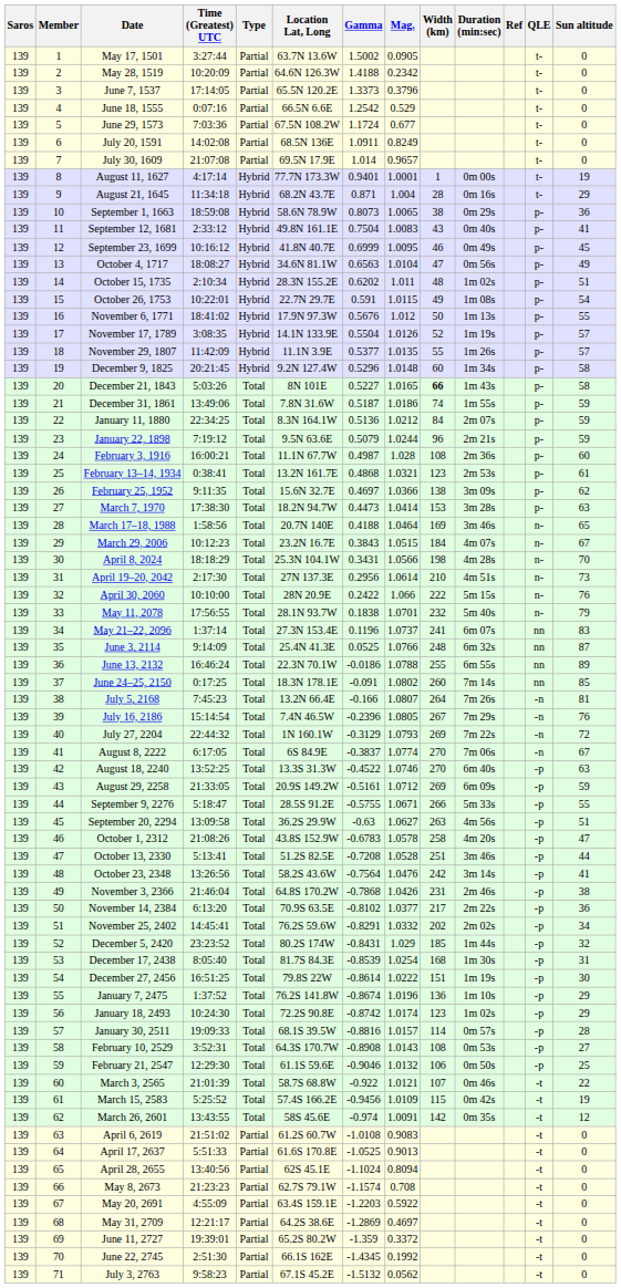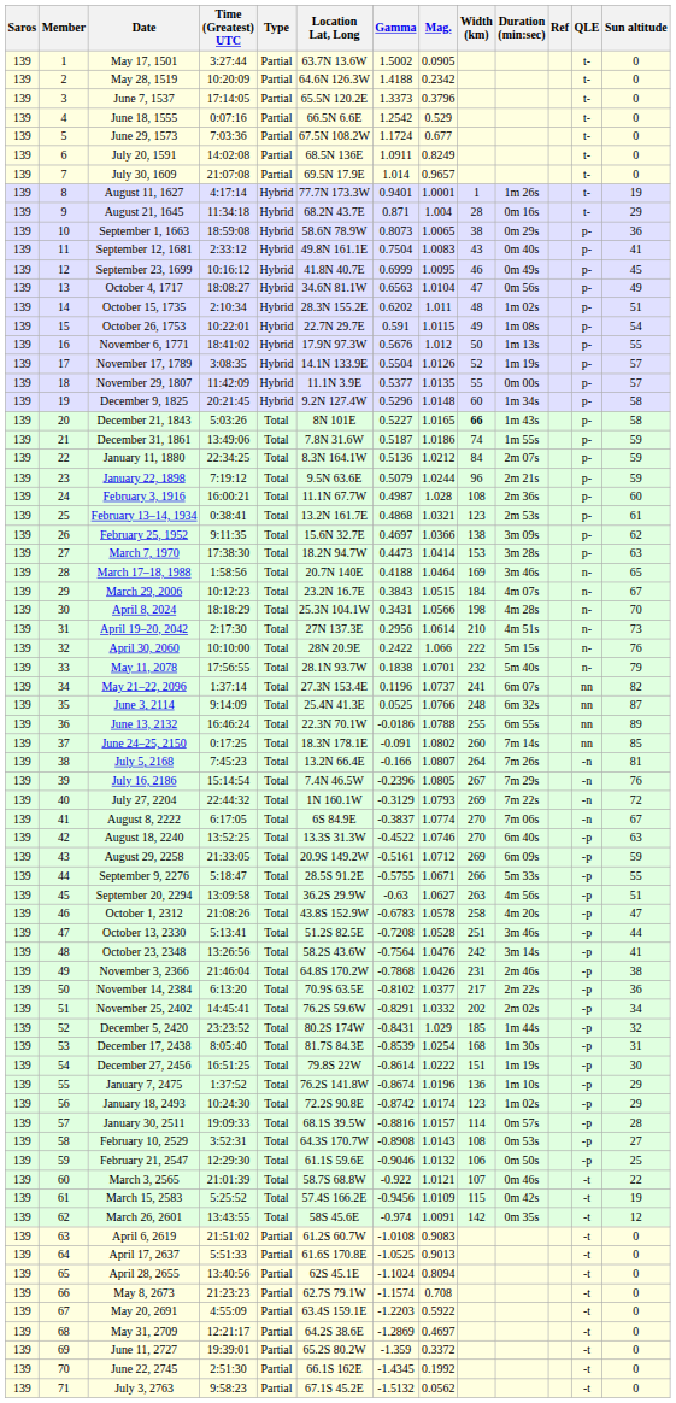August 11, 1627 | Duration (min:sec): 0m 00s -> 1m 26s
November 29, 1807 | Duration (min:sec): 1m 26s -> 0m 00s
May 21–22, 2096 | Sun altitude: 83 -> 82
